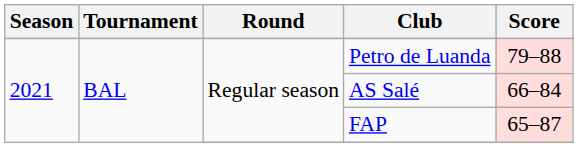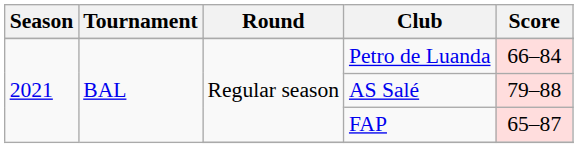Petro de Luanda | Score: 79–88 -> 66–84
AS Salé | Score: 66–84 -> 79–88
